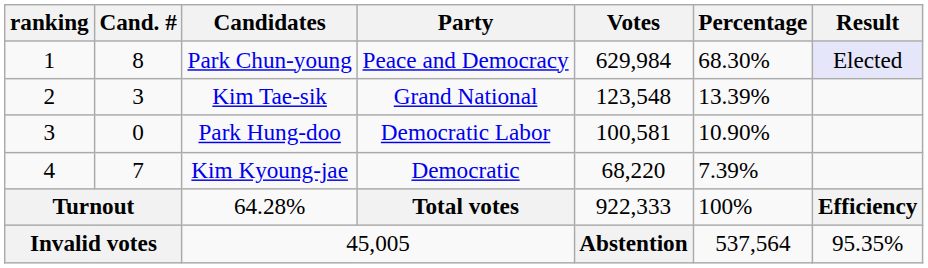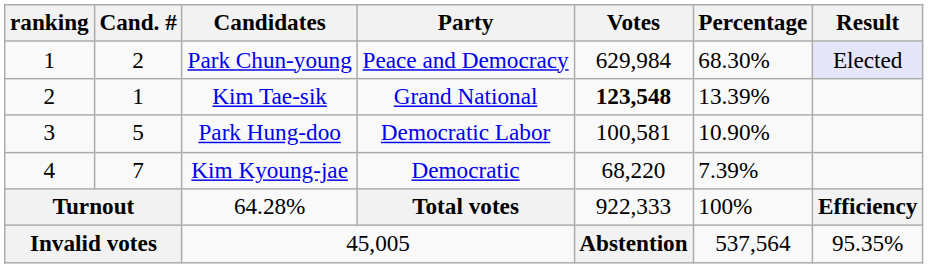Park Chun-young | Cand. #: 8 -> 2
Kim Tae-sik | Cand. #: 3 -> 1
Kim Tae-sik | Votes: normal -> bold
Park Hung-doo | Cand. #: 0 -> 5
